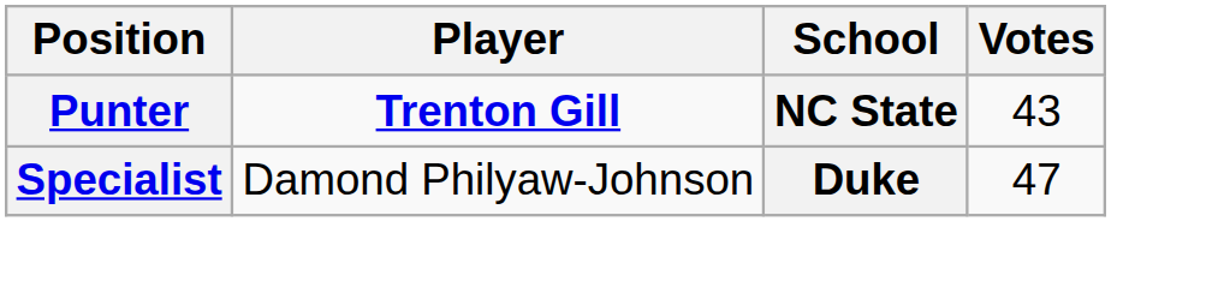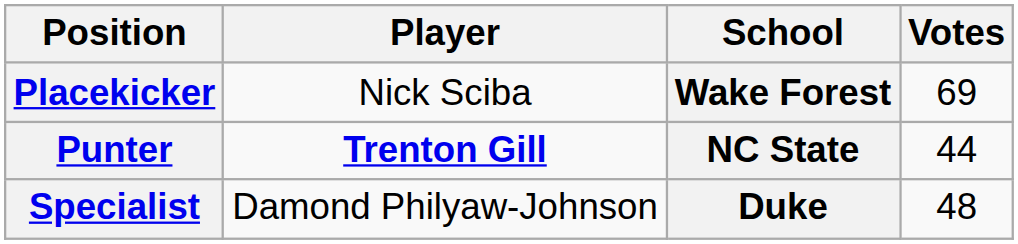+ row: Placekicker | Nick Sciba | Wake Forest | 69
Punter | Votes: 43 -> 44
Specialist | Votes: 47 -> 48
